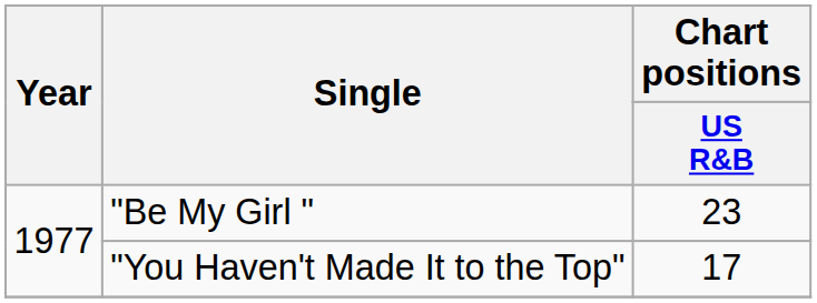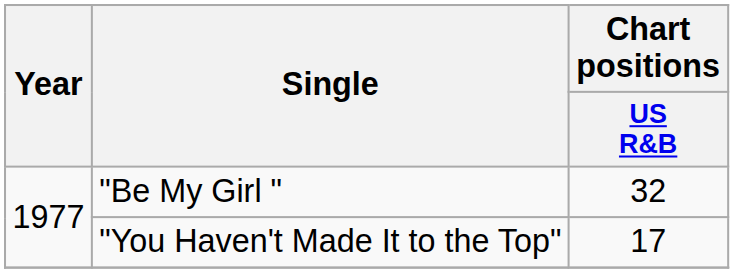"Be My Girl " | Chart positions / US R&B: 23 -> 32
